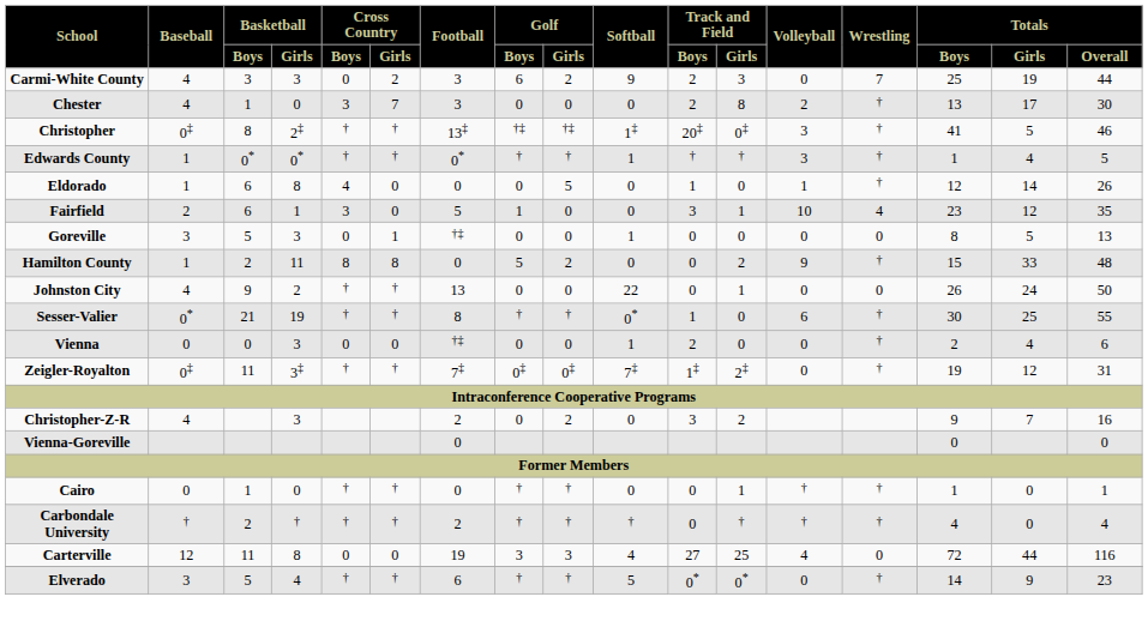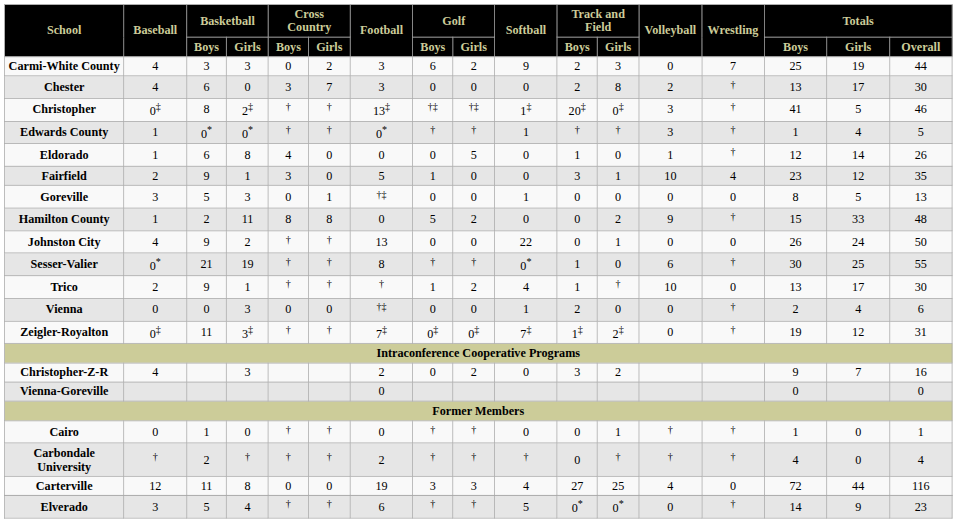Chester | column 3: 1 -> 6
Fairfield | column 3: 6 -> 9
+ row: Trico | 2 | 9 | 1 | † | † | † | 1 | 2 | 4 | 1 | † | 10 | 0 | 13 | 17 | 30
